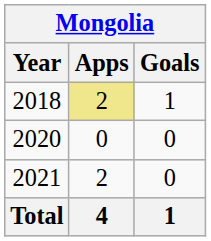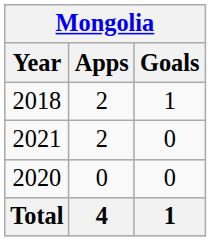2018 | Apps: khaki background -> no background
rows swapped: 2020 <-> 2021
